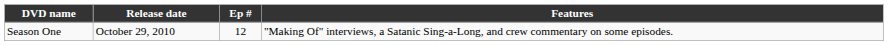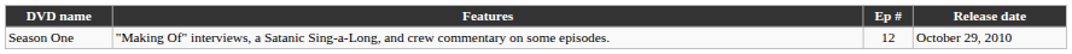columns swapped: Release date <-> Features
